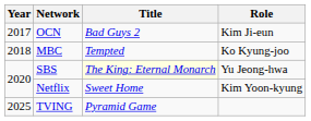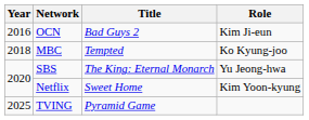OCN | Year: 2017 -> 2016
SBS | Title: lightyellow background -> no background
